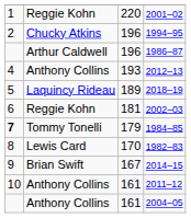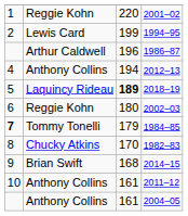1994–95 | column 2: Chucky Atkins -> Lewis Card
1994–95 | column 3: 196 -> 199
2012–13 | column 3: 193 -> 194
2018–19 | column 3: normal -> bold
2002–03 | column 3: 181 -> 180
1982–83 | column 2: Lewis Card -> Chucky Atkins
2014–15 | column 3: 167 -> 168
